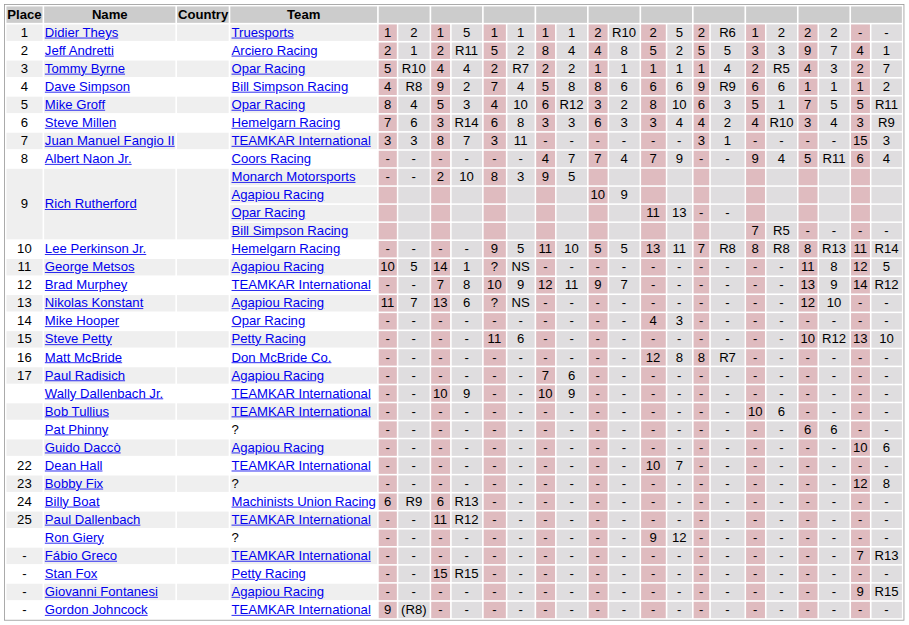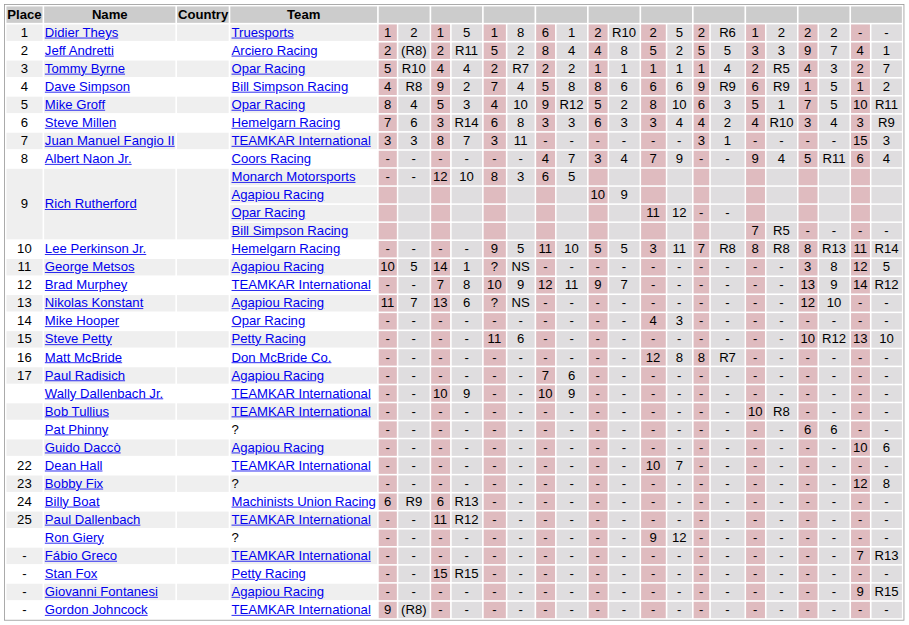Didier Theys | column 10: 1 -> 8
Didier Theys | column 11: 1 -> 6
Jeff Andretti | column 6: 1 -> (R8)
Dave Simpson | column 20: 6 -> R9
Dave Simpson | column 22: 1 -> 5
Mike Groff | column 11: 6 -> 9
Mike Groff | column 13: 3 -> 5
Mike Groff | column 23: 5 -> 10
Albert Naon Jr. | column 13: 7 -> 3
Rich Rutherford / Monarch Motorsports | column 7: 2 -> 12
Rich Rutherford / Monarch Motorsports | column 11: 9 -> 6
Rich Rutherford / Opar Racing | column 16: 13 -> 12
Lee Perkinson Jr. | column 15: 13 -> 3
George Metsos | column 21: 11 -> 3
Bob Tullius | column 20: 6 -> R8
